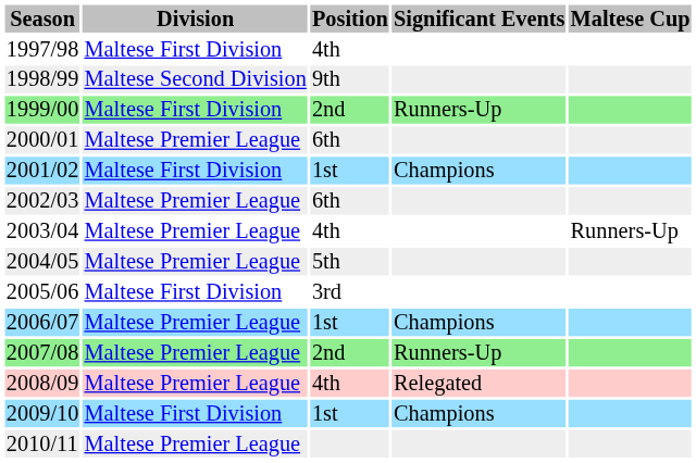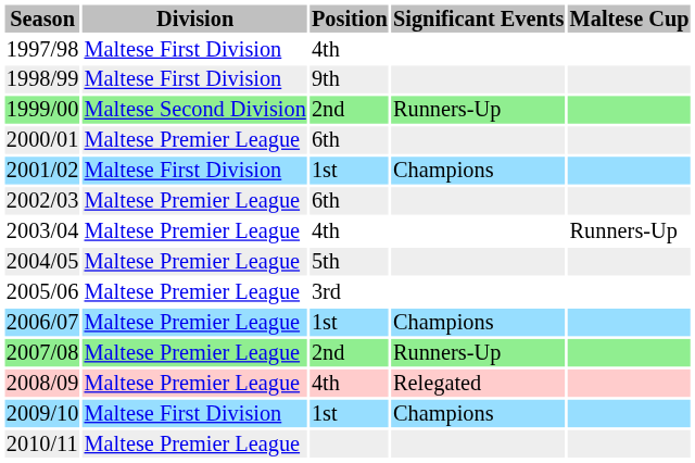1998/99 | Division: Maltese Second Division -> Maltese First Division
1999/00 | Division: Maltese First Division -> Maltese Second Division
2005/06 | Division: Maltese First Division -> Maltese Premier League
